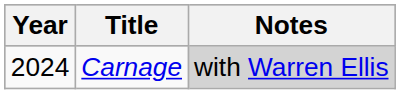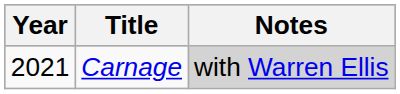Carnage | Year: 2024 -> 2021
